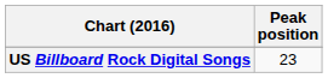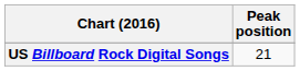US Billboard Rock Digital Songs | Peak position: 23 -> 21
